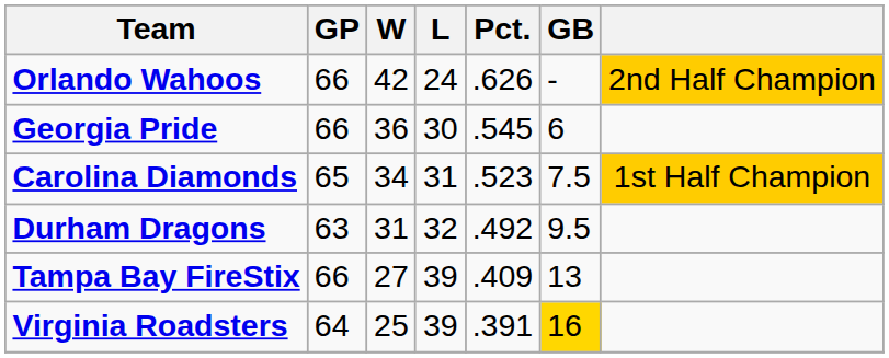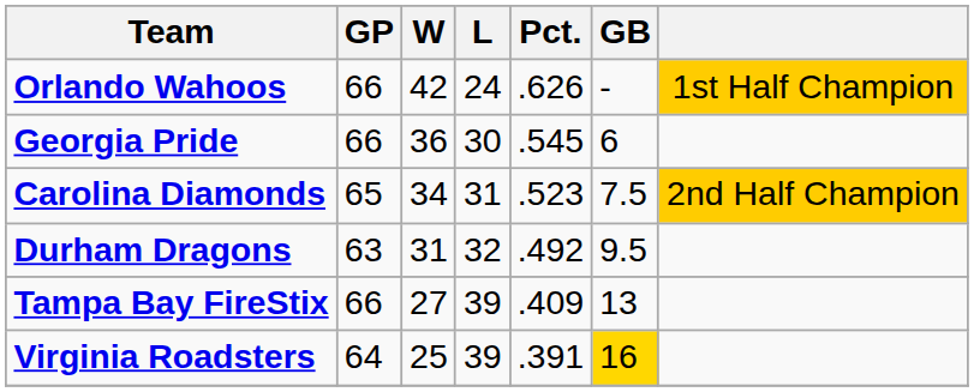Orlando Wahoos | column 7: 2nd Half Champion -> 1st Half Champion
Carolina Diamonds | column 7: 1st Half Champion -> 2nd Half Champion
